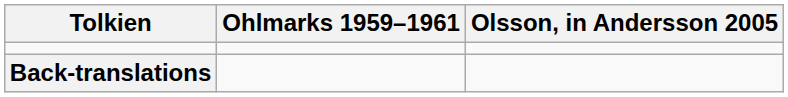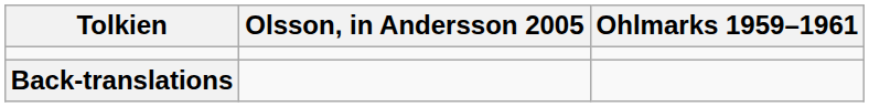columns swapped: Ohlmarks 1959–1961 <-> Olsson, in Andersson 2005
